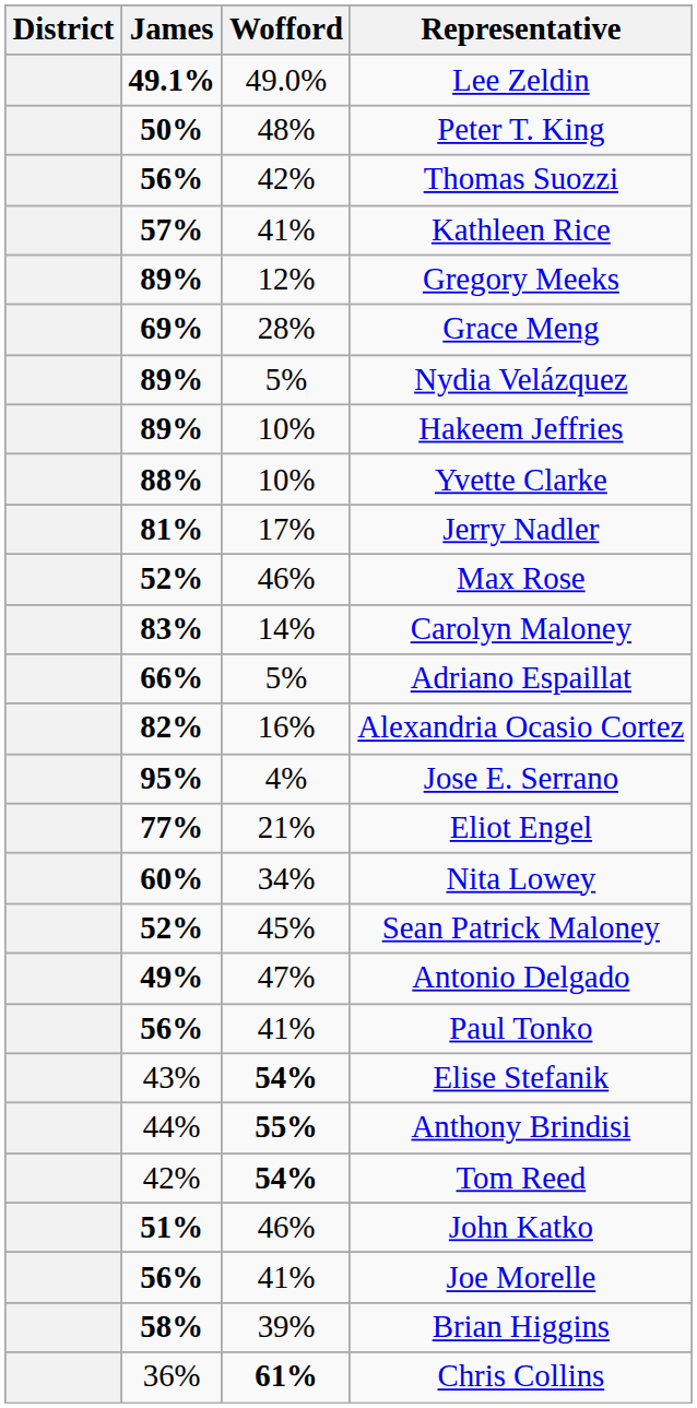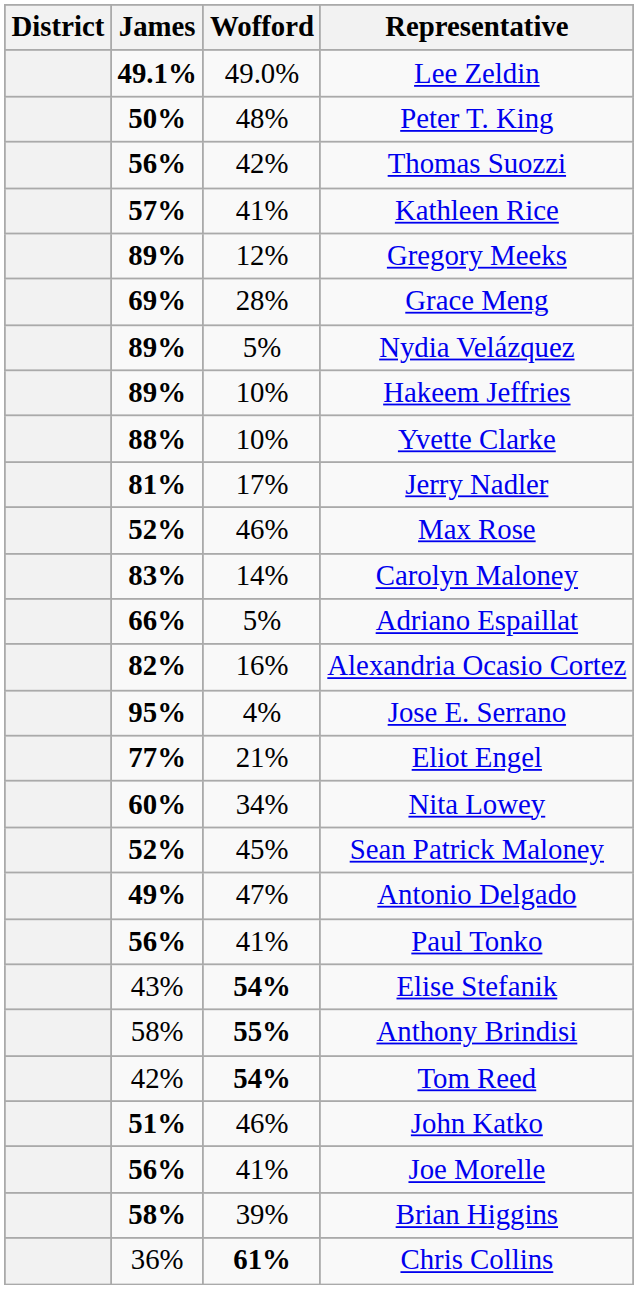Anthony Brindisi | James: 44% -> 58%
